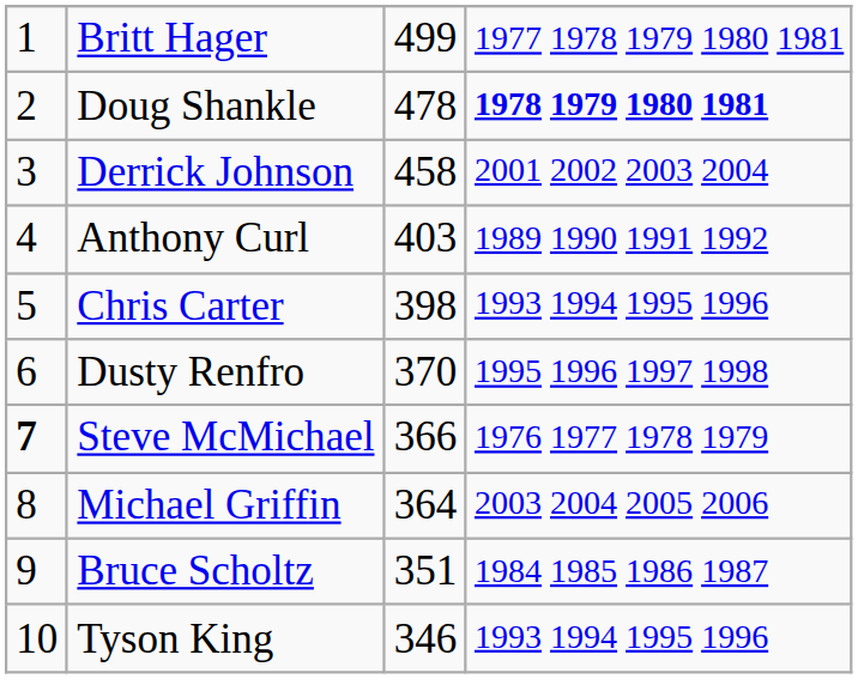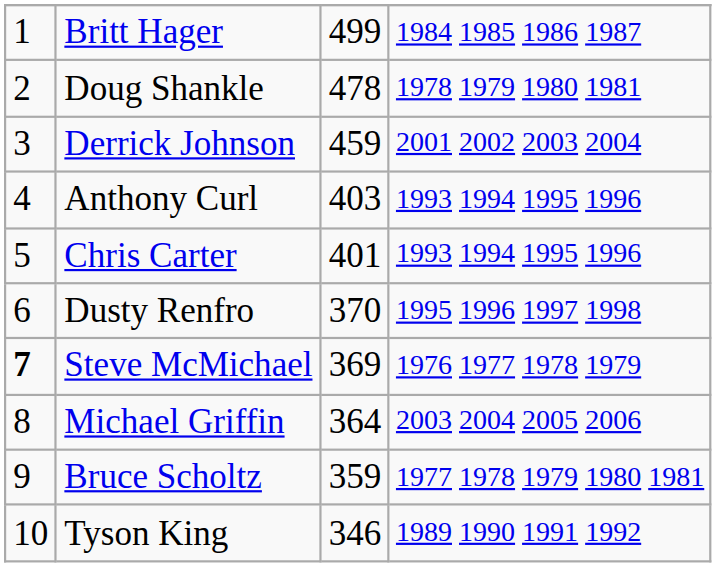Britt Hager | column 4: 1977 1978 1979 1980 1981 -> 1984 1985 1986 1987
Doug Shankle | column 4: bold -> normal
Derrick Johnson | column 3: 458 -> 459
Anthony Curl | column 4: 1989 1990 1991 1992 -> 1993 1994 1995 1996
Chris Carter | column 3: 398 -> 401
Steve McMichael | column 3: 366 -> 369
Bruce Scholtz | column 3: 351 -> 359
Bruce Scholtz | column 4: 1984 1985 1986 1987 -> 1977 1978 1979 1980 1981
Tyson King | column 4: 1993 1994 1995 1996 -> 1989 1990 1991 1992
